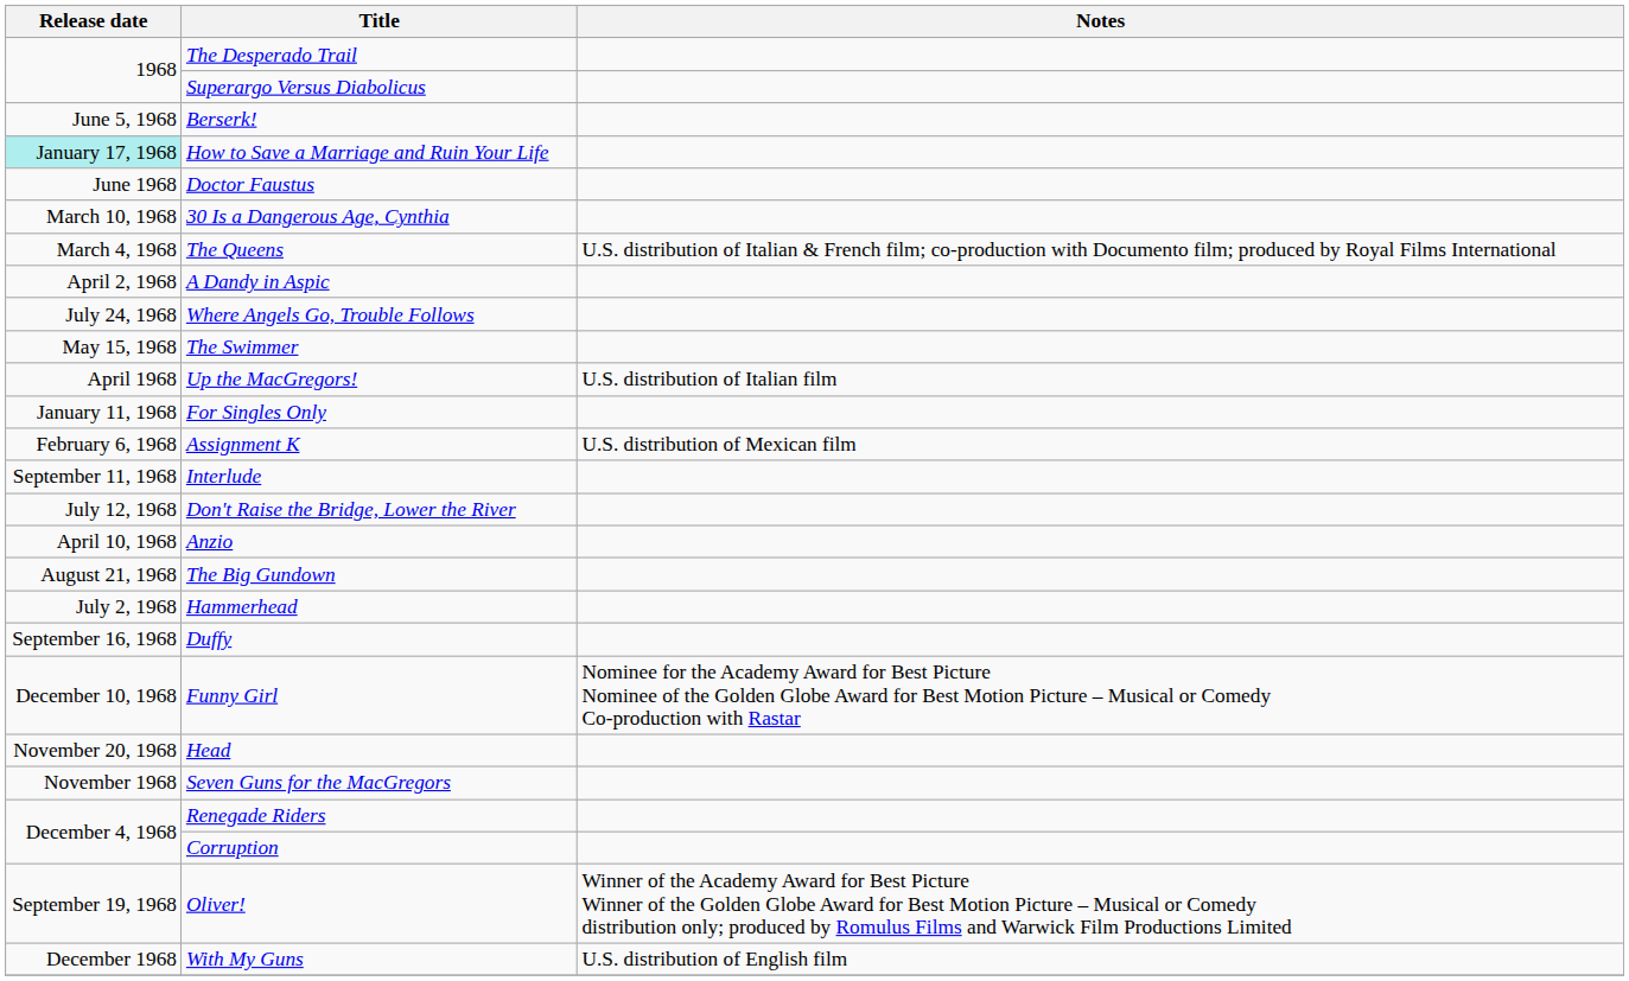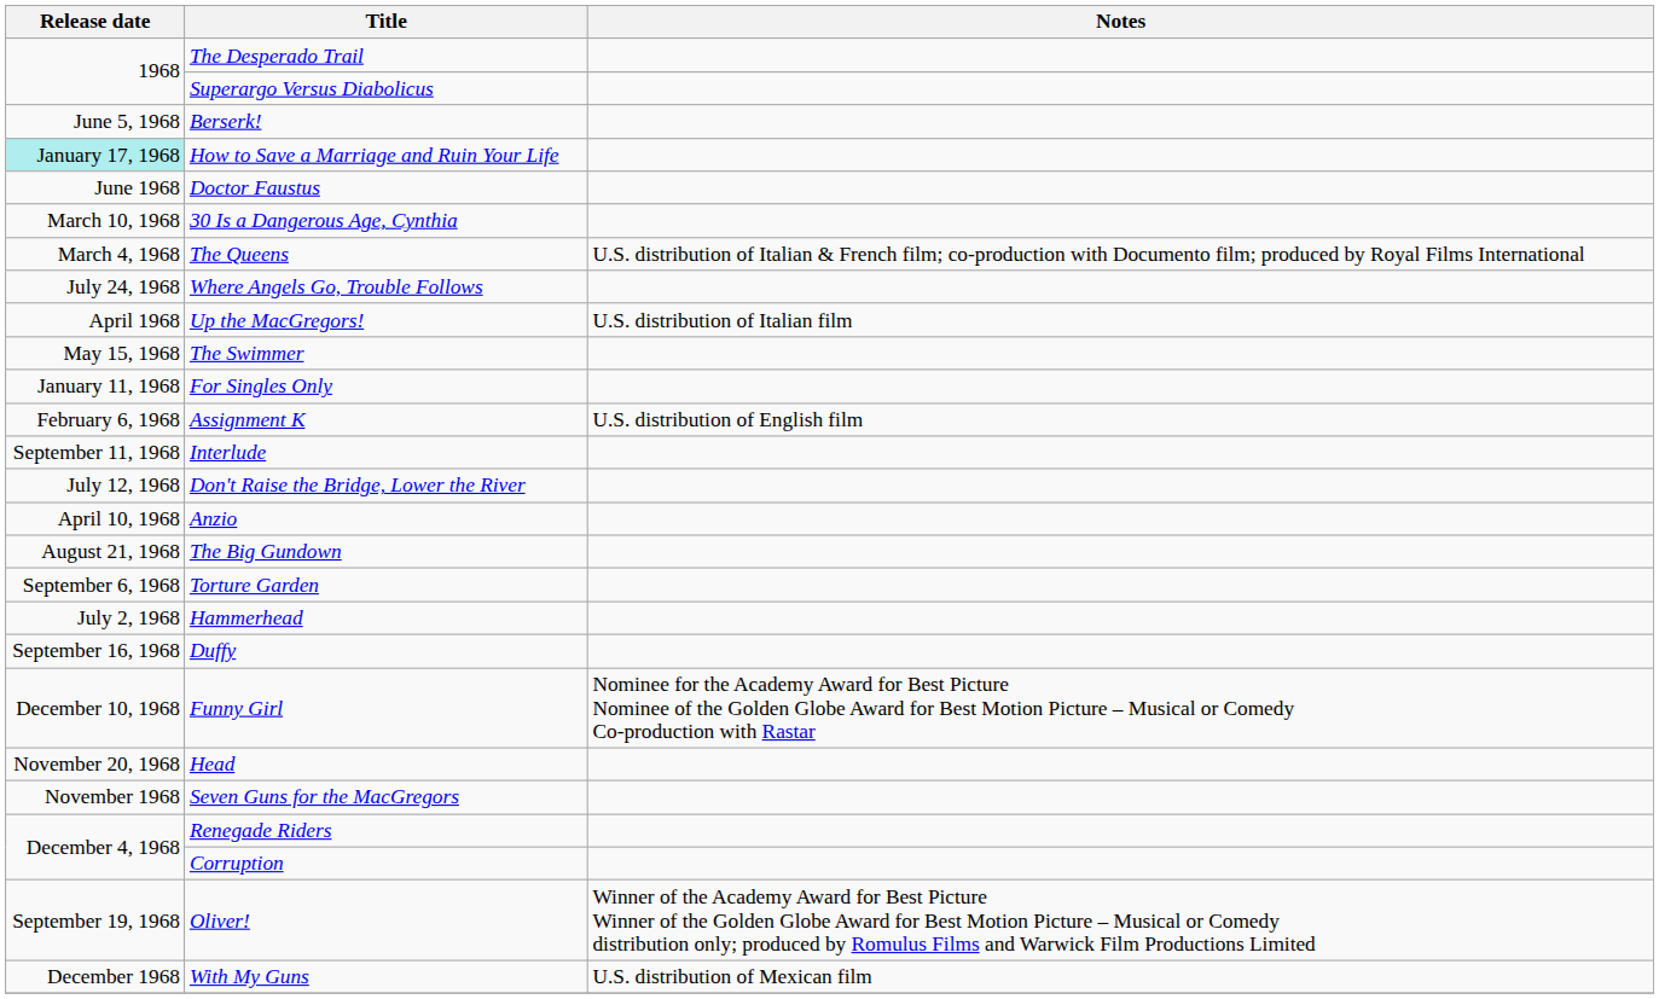- row: April 2, 1968 | A Dandy in Aspic
rows swapped: Up the MacGregors! <-> The Swimmer
Assignment K | Notes: U.S. distribution of Mexican film -> U.S. distribution of English film
+ row: September 6, 1968 | Torture Garden
With My Guns | Notes: U.S. distribution of English film -> U.S. distribution of Mexican film
